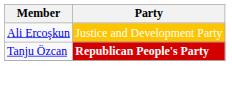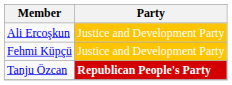+ row: Fehmi Küpçü | Justice and Development Party
